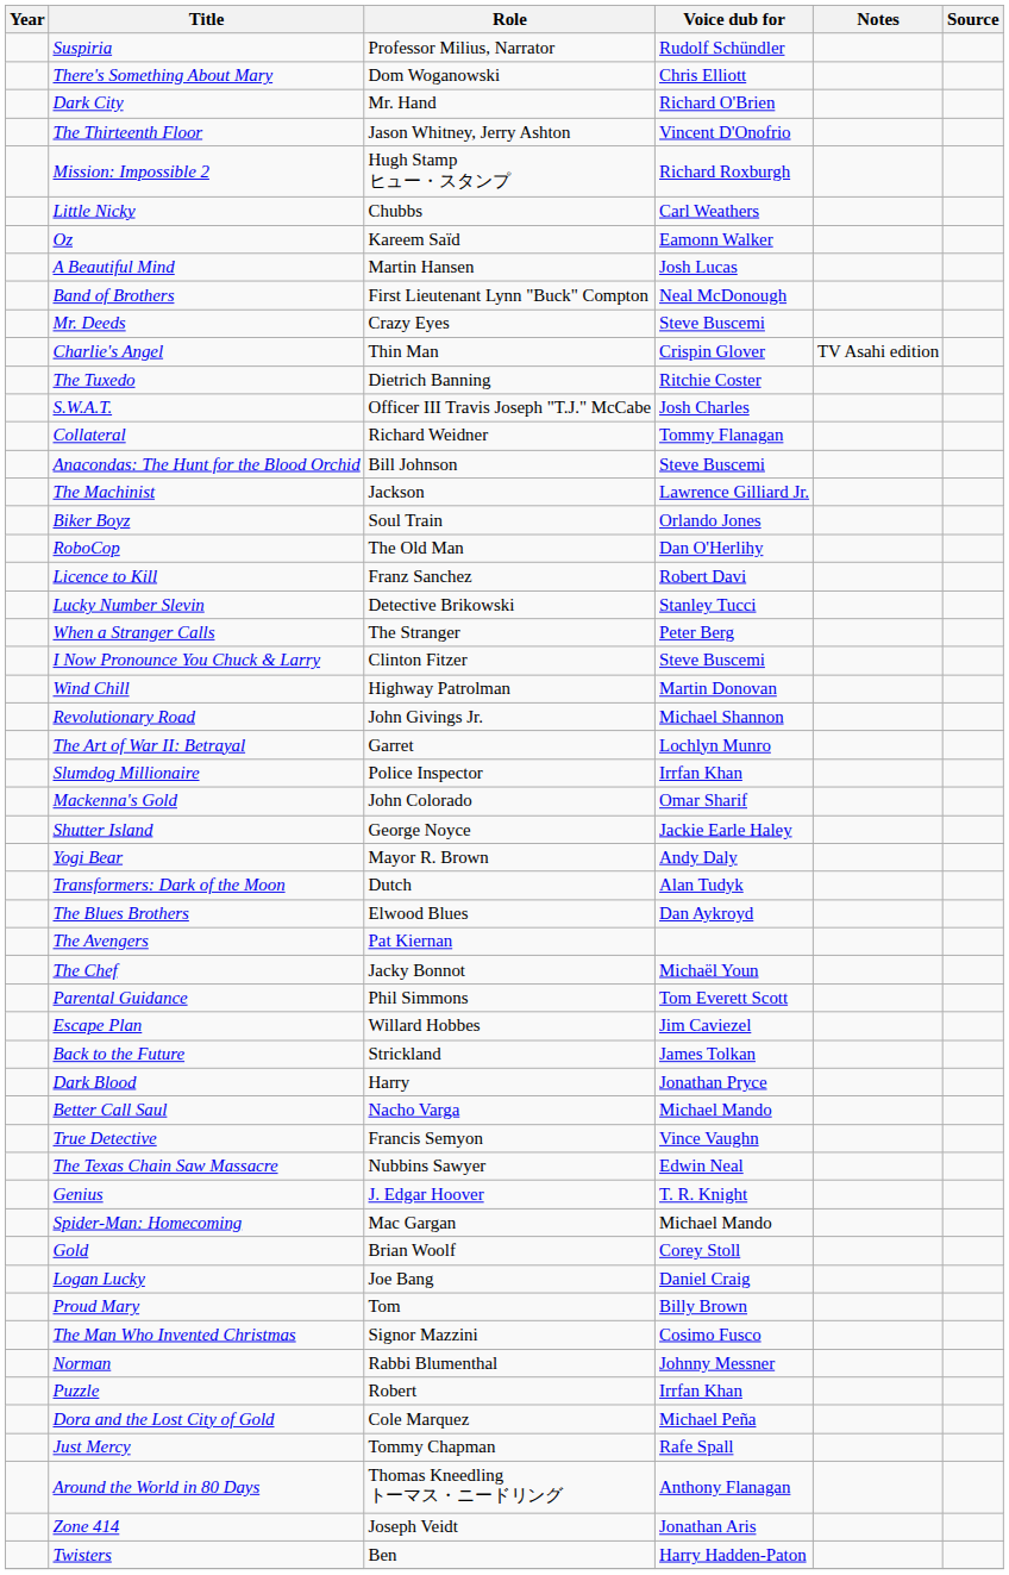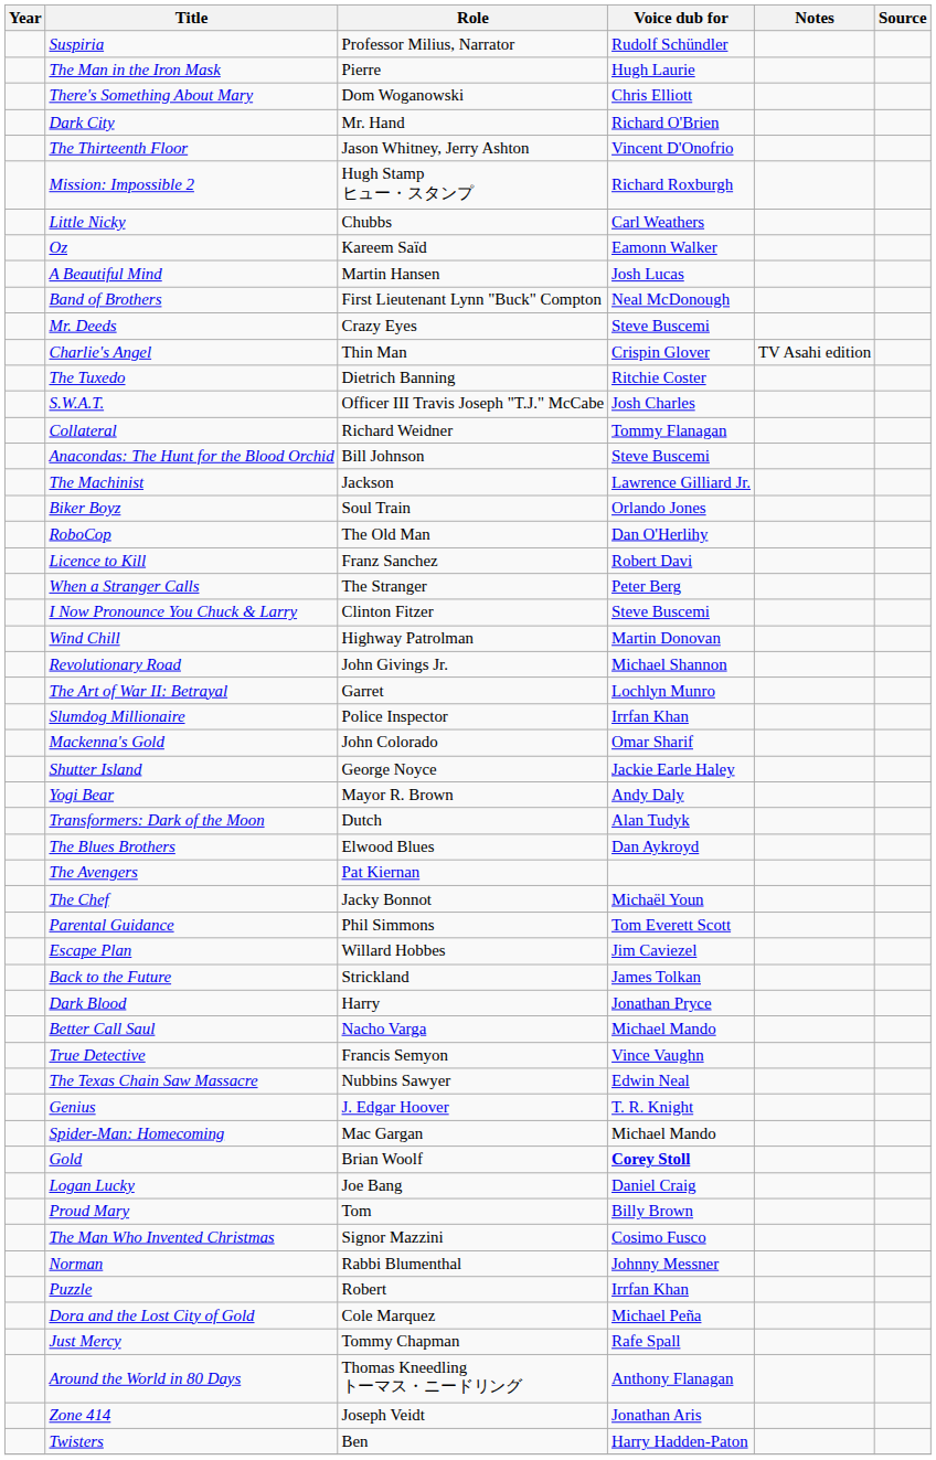+ row: The Man in the Iron Mask | Pierre | Hugh Laurie
- row: Lucky Number Slevin | Detective Brikowski | Stanley Tucci
Gold | Voice dub for: normal -> bold
